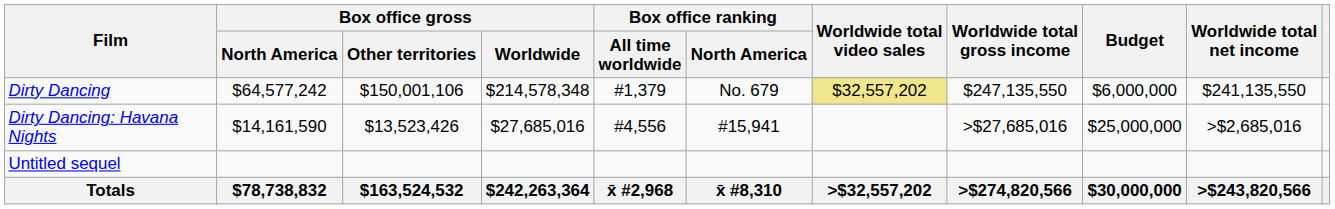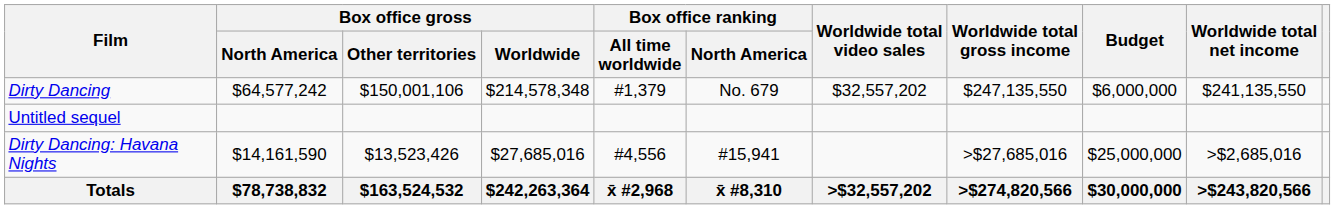Dirty Dancing | Worldwide total video sales: khaki background -> no background
rows swapped: Dirty Dancing: Havana Nights <-> Untitled sequel
